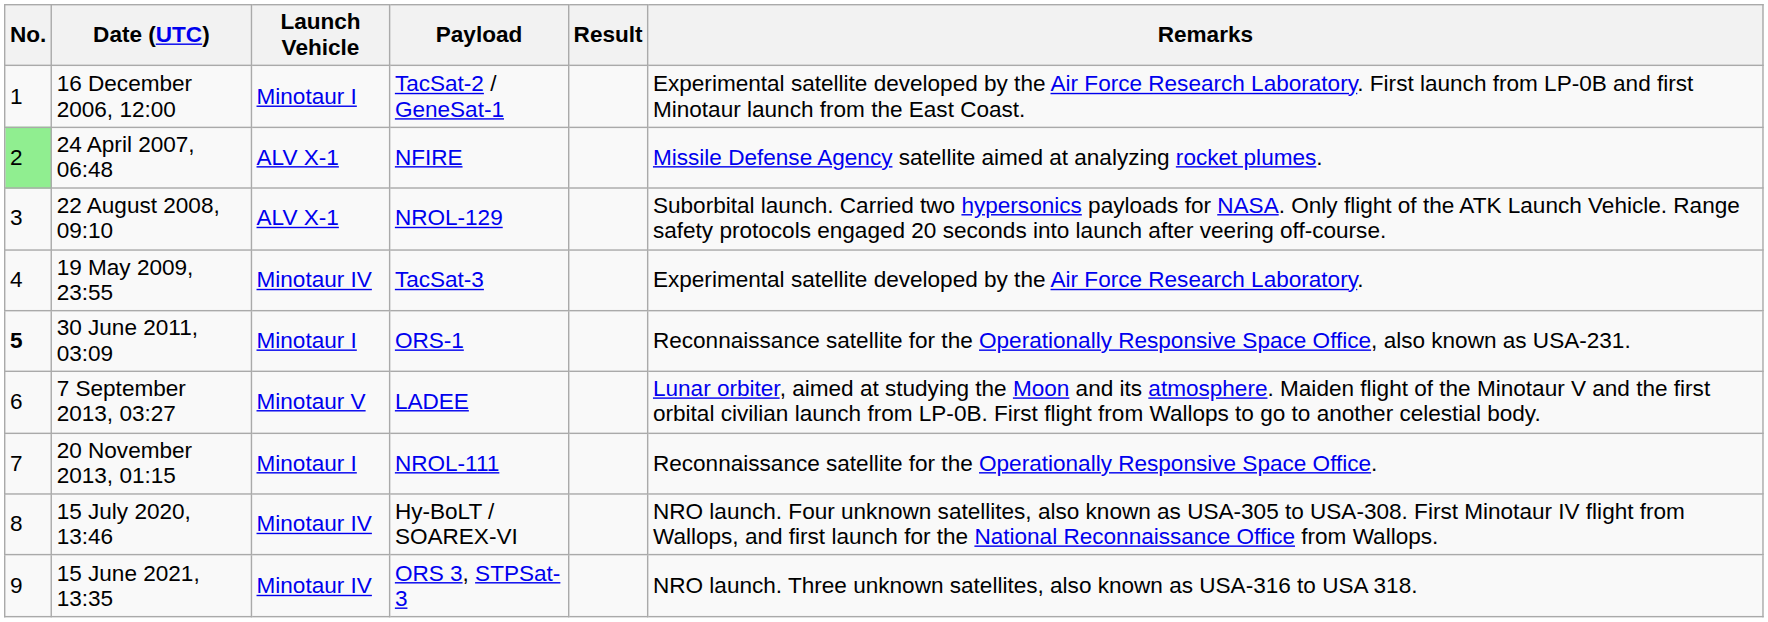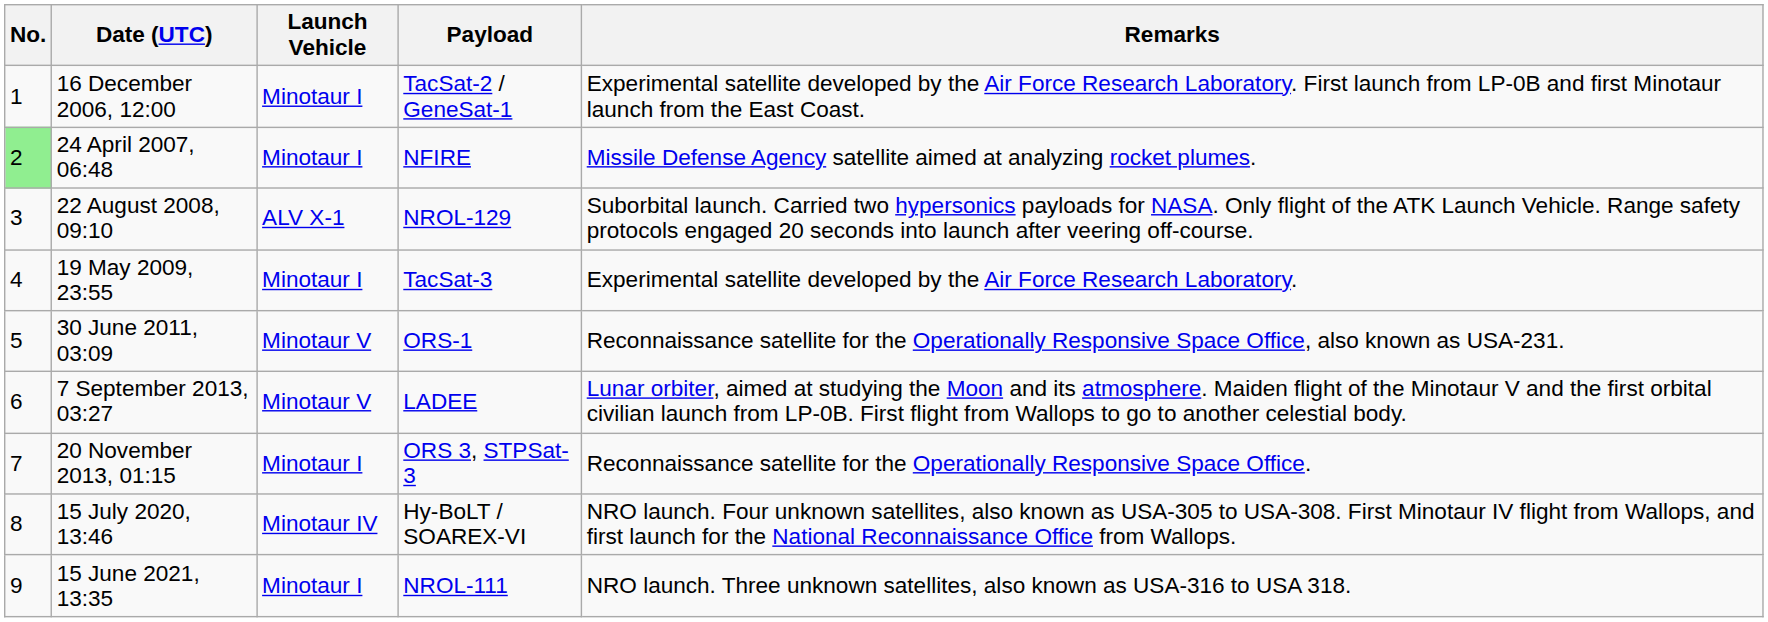- column: Result
24 April 2007, 06:48 | Launch Vehicle: ALV X-1 -> Minotaur I
19 May 2009, 23:55 | Launch Vehicle: Minotaur IV -> Minotaur I
30 June 2011, 03:09 | No.: bold -> normal
30 June 2011, 03:09 | Launch Vehicle: Minotaur I -> Minotaur V
20 November 2013, 01:15 | Payload: NROL-111 -> ORS 3, STPSat-3
15 June 2021, 13:35 | Launch Vehicle: Minotaur IV -> Minotaur I
15 June 2021, 13:35 | Payload: ORS 3, STPSat-3 -> NROL-111
